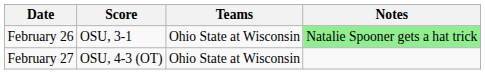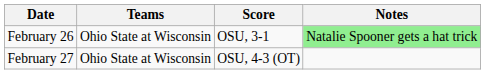columns swapped: Teams <-> Score
